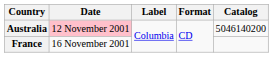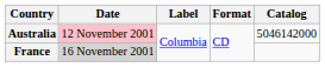Australia | Catalog: 5046140200 -> 5046142000
France | Date: no background -> lightgrey background
